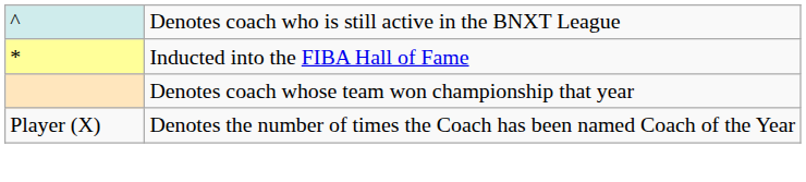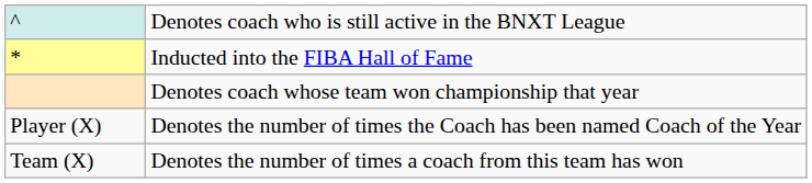+ row: Team (X) | Denotes the number of times a coach from this team has won
